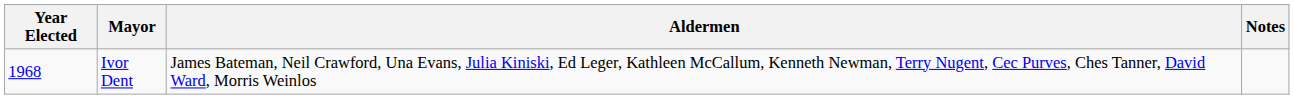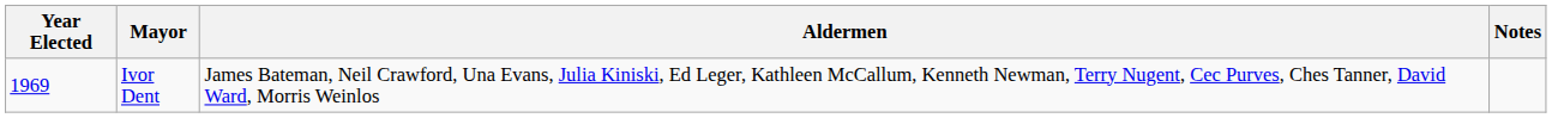Ivor Dent | Year Elected: 1968 -> 1969
